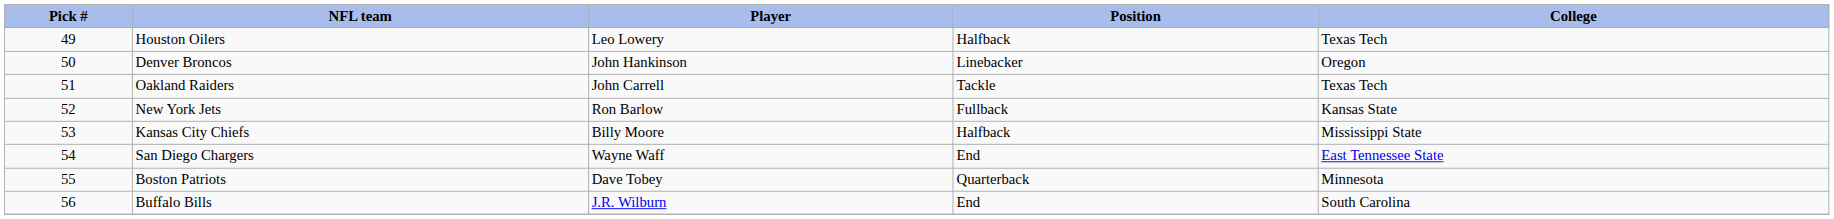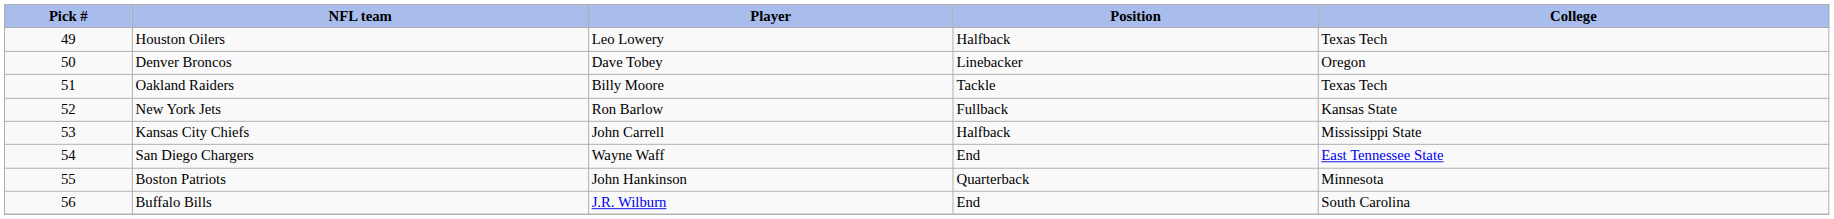Denver Broncos | Player: John Hankinson -> Dave Tobey
Oakland Raiders | Player: John Carrell -> Billy Moore
Kansas City Chiefs | Player: Billy Moore -> John Carrell
Boston Patriots | Player: Dave Tobey -> John Hankinson
